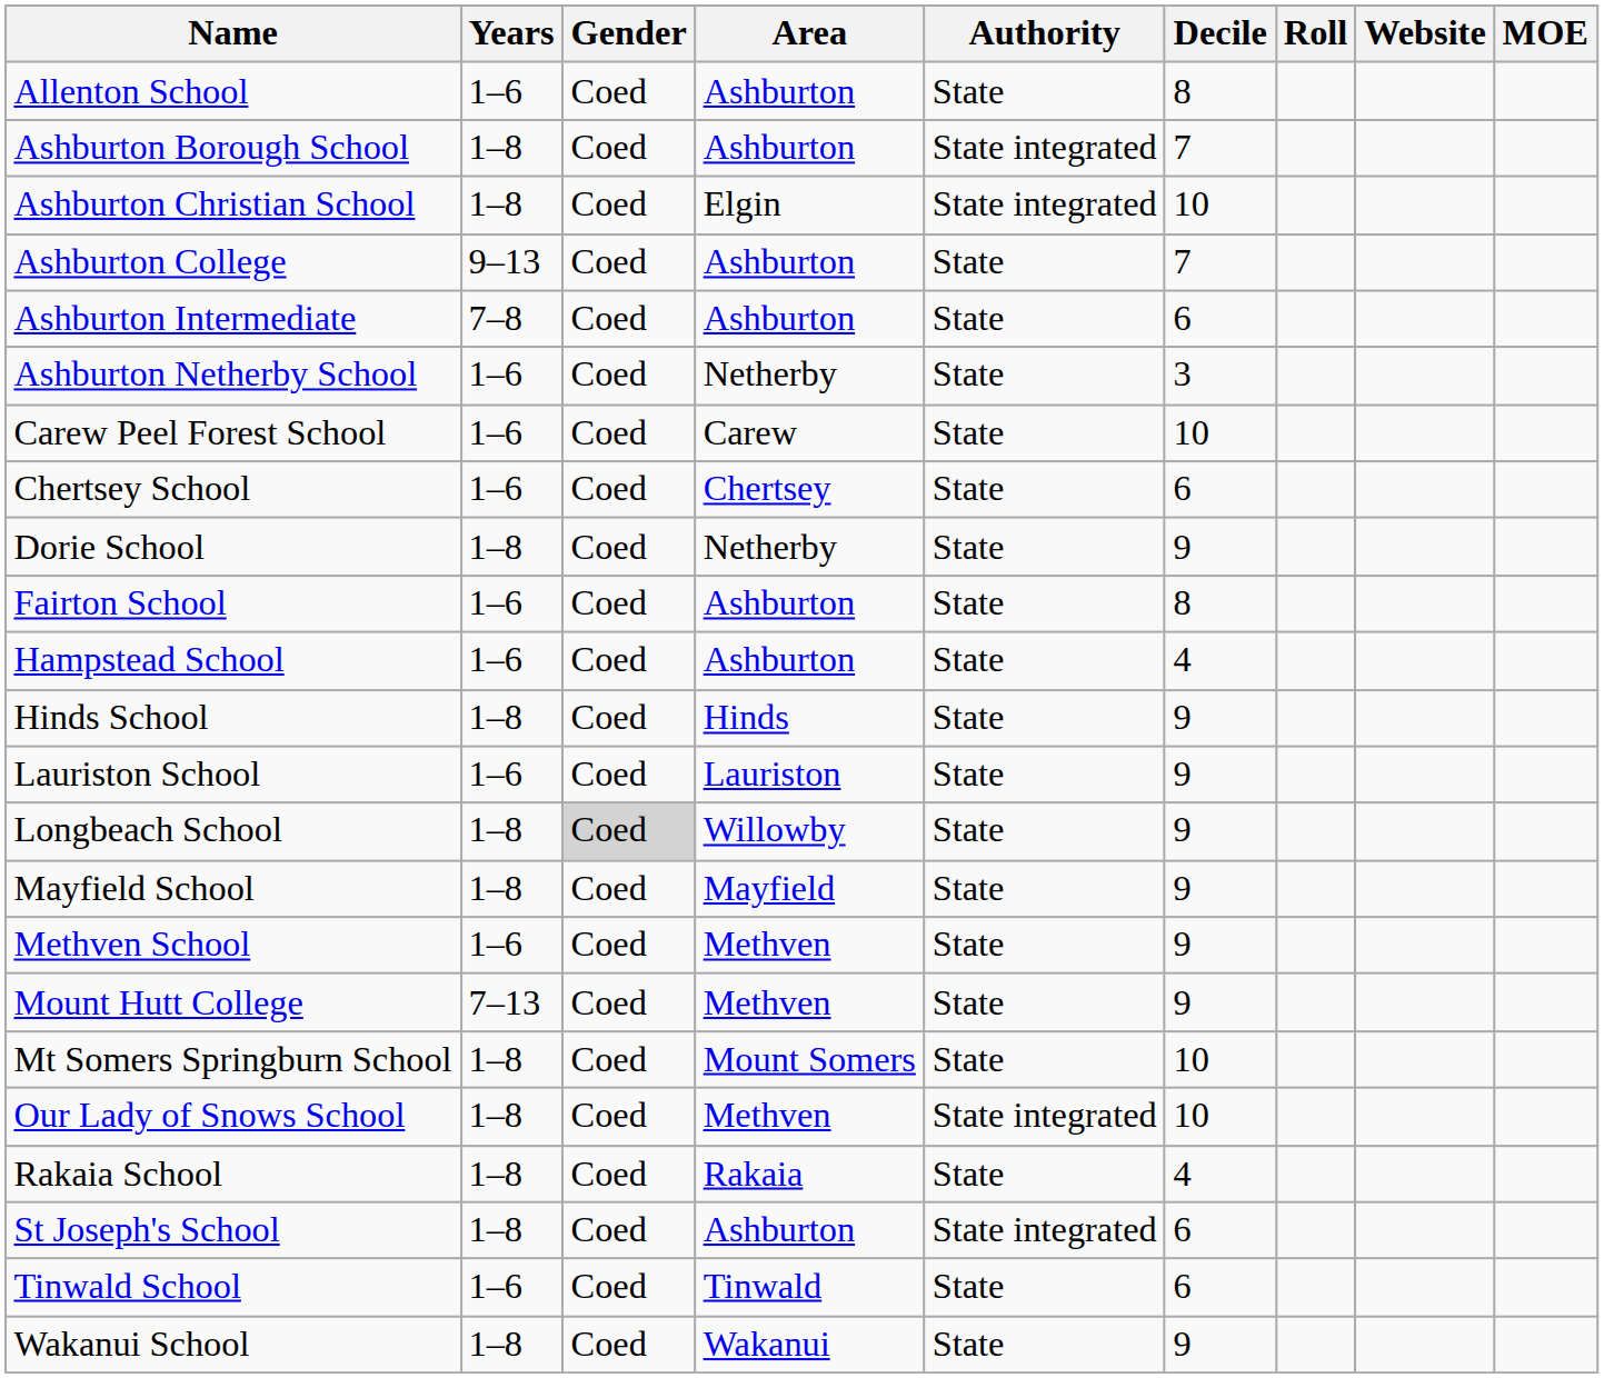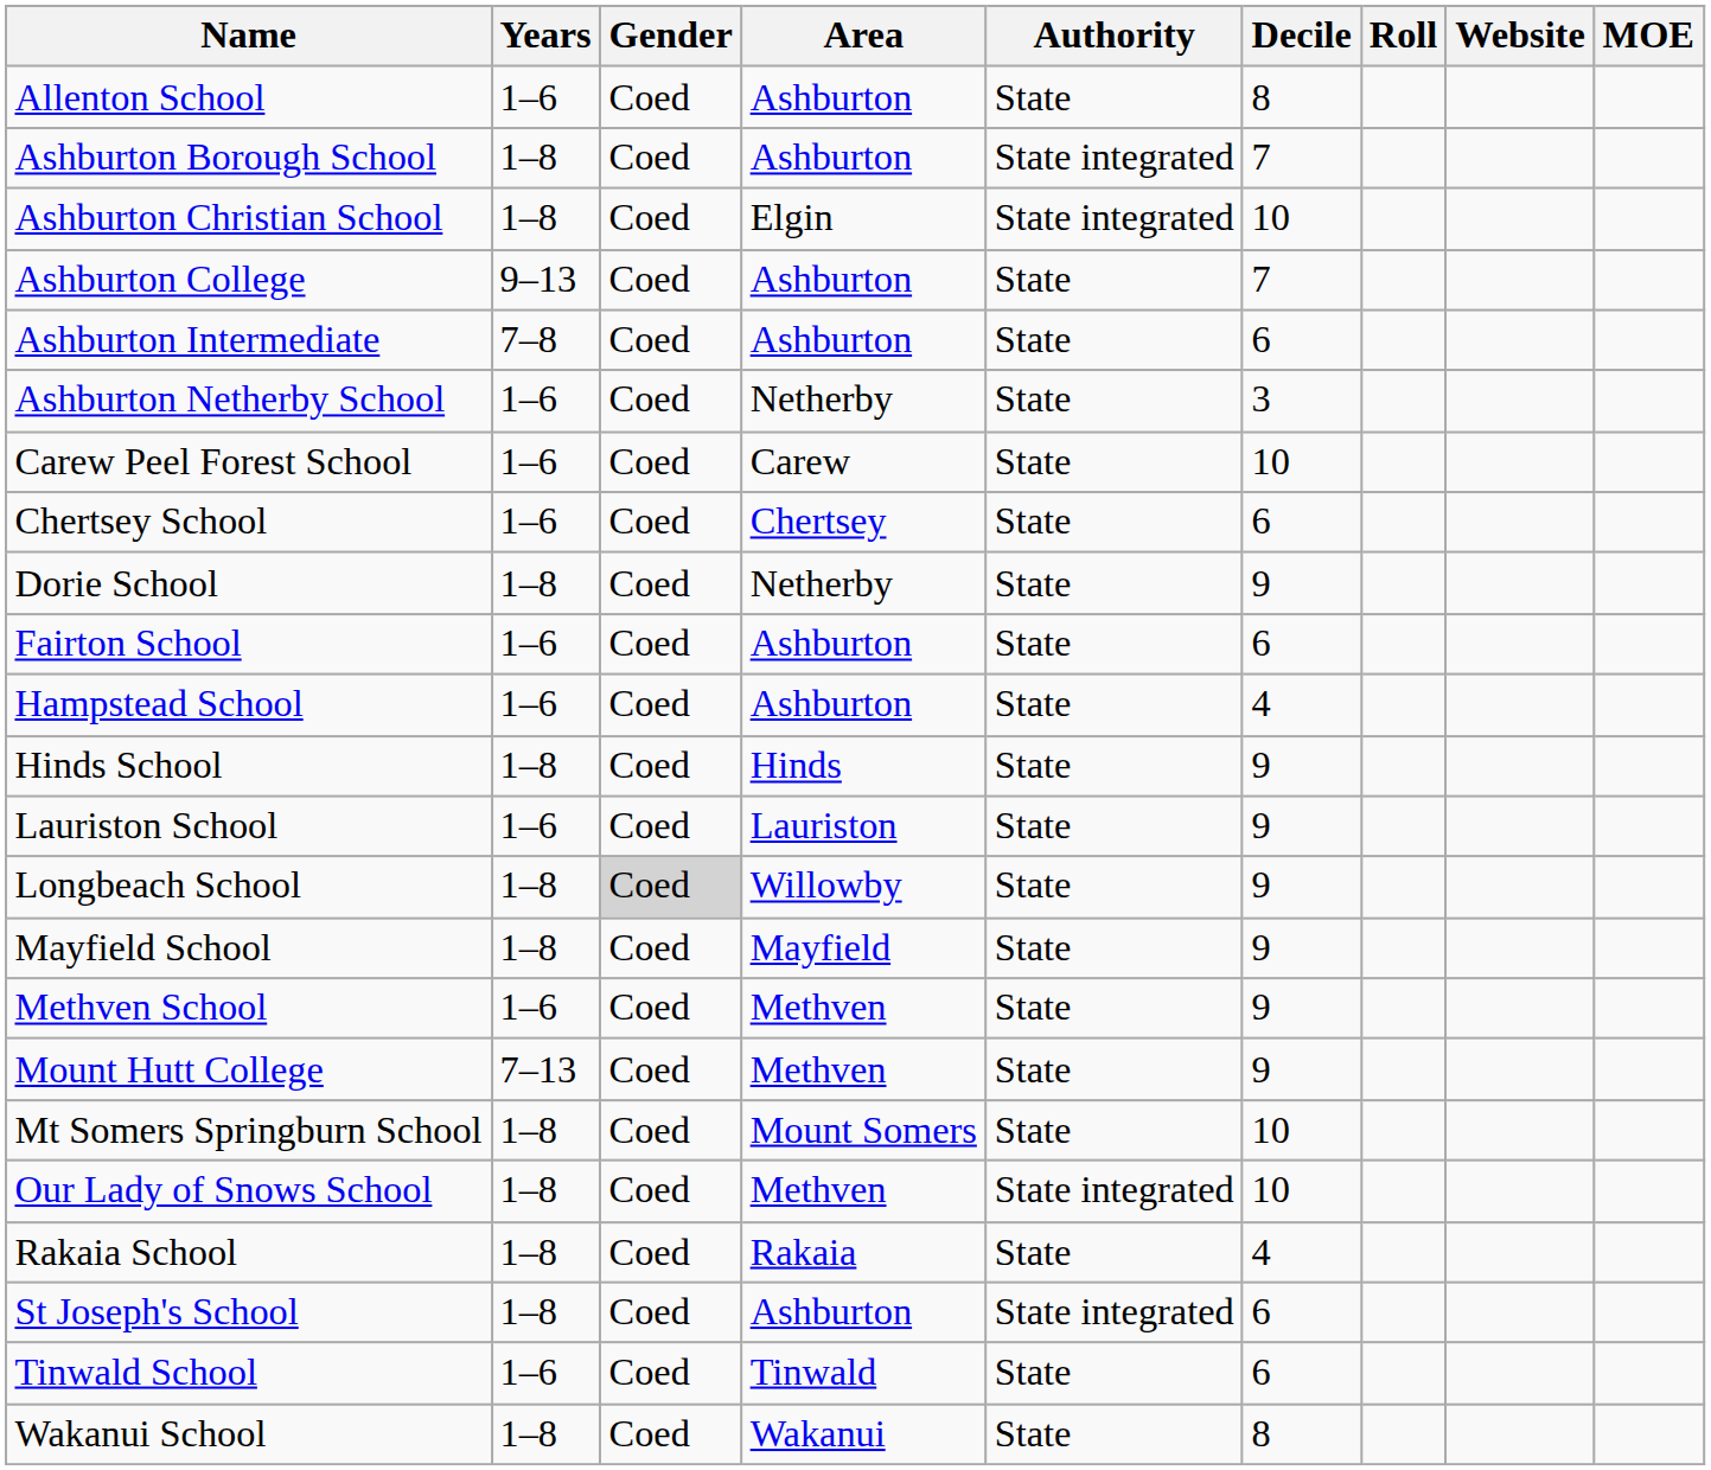Fairton School | Decile: 8 -> 6
Wakanui School | Decile: 9 -> 8
